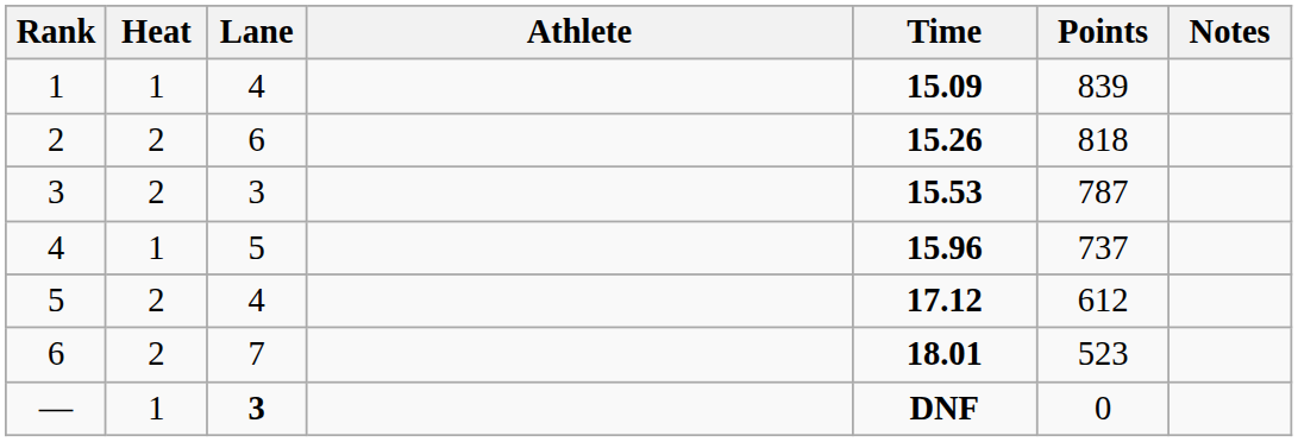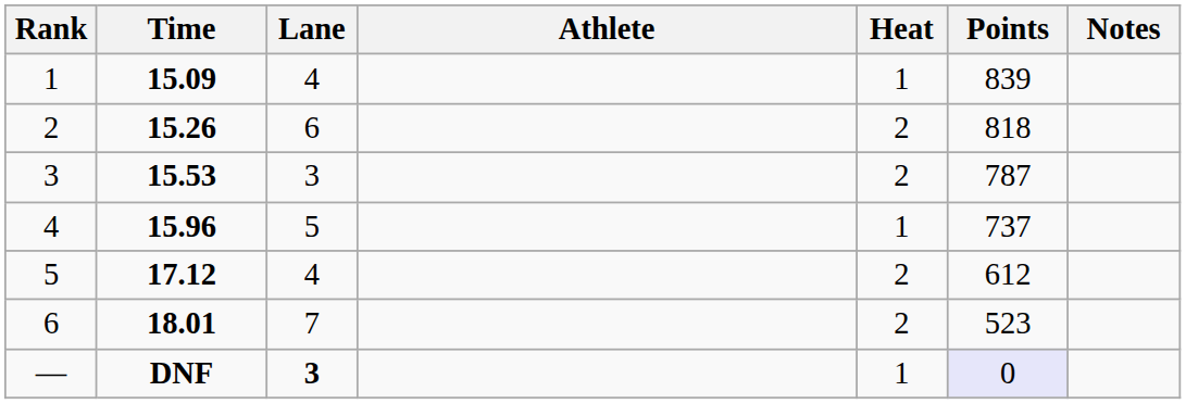columns swapped: Heat <-> Time
— | Points: no background -> lavender background
